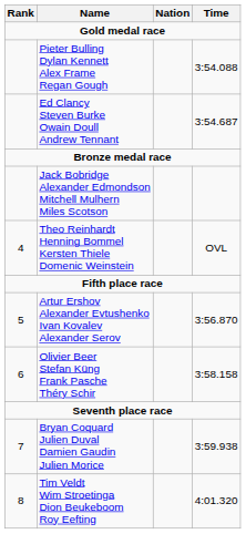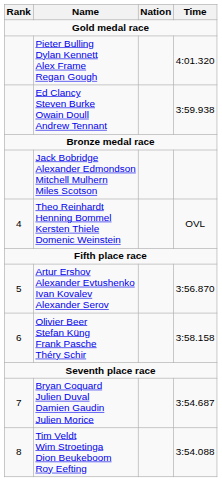Pieter Bulling Dylan Kennett Alex Frame Regan Gough | Time: 3:54.088 -> 4:01.320
Ed Clancy Steven Burke Owain Doull Andrew Tennant | Time: 3:54.687 -> 3:59.938
Bryan Coquard Julien Duval Damien Gaudin Julien Morice | Time: 3:59.938 -> 3:54.687
Tim Veldt Wim Stroetinga Dion Beukeboom Roy Eefting | Time: 4:01.320 -> 3:54.088
